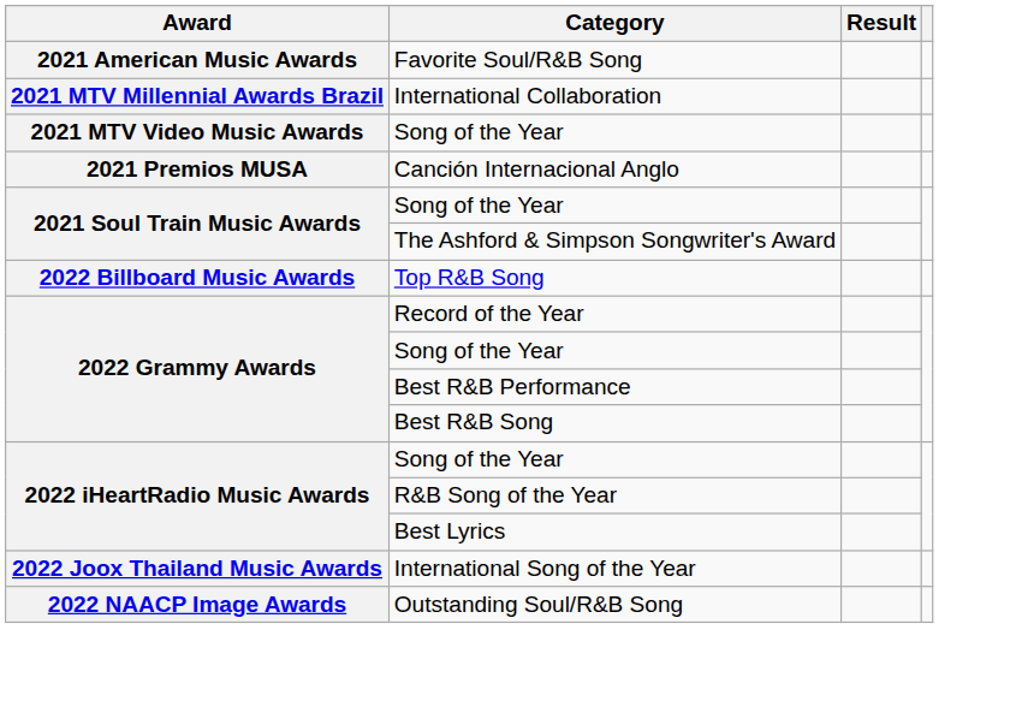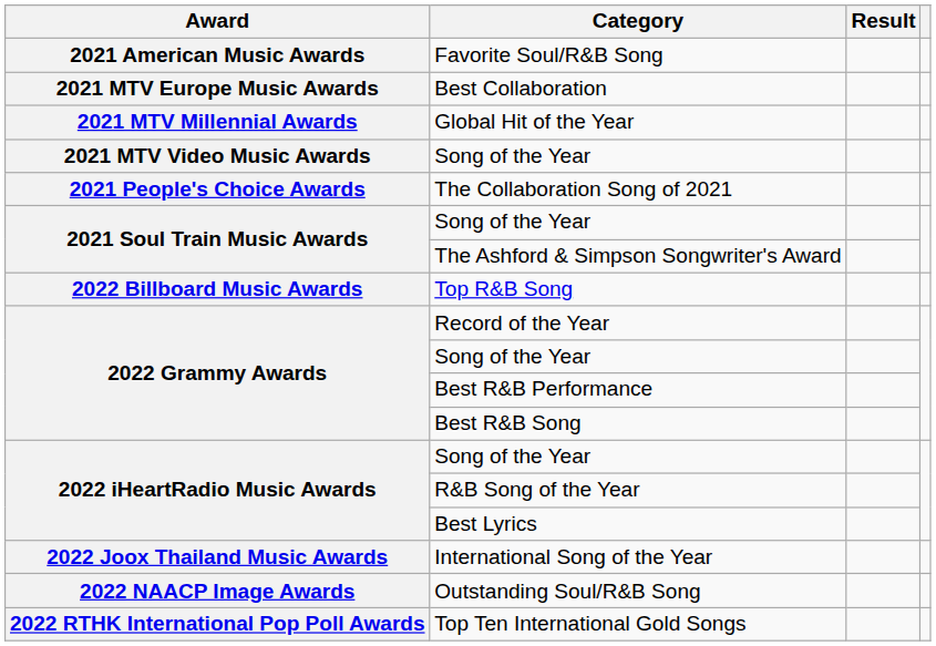+ row: 2021 MTV Europe Music Awards | Best Collaboration
+ row: 2021 MTV Millennial Awards | Global Hit of the Year
- row: 2021 MTV Millennial Awards Brazil | International Collaboration
+ row: 2021 People's Choice Awards | The Collaboration Song of 2021
- row: 2021 Premios MUSA | Canción Internacional Anglo
+ row: 2022 RTHK International Pop Poll Awards | Top Ten International Gold Songs
